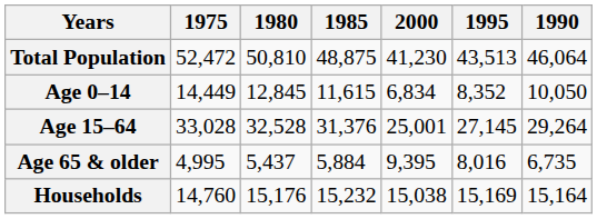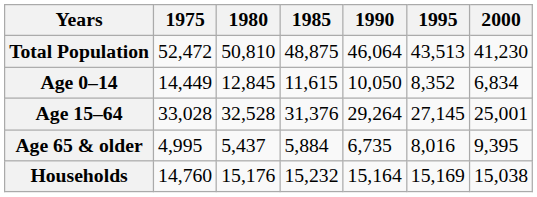columns swapped: 1990 <-> 2000
